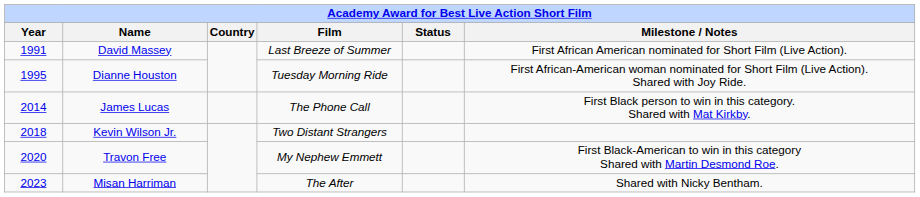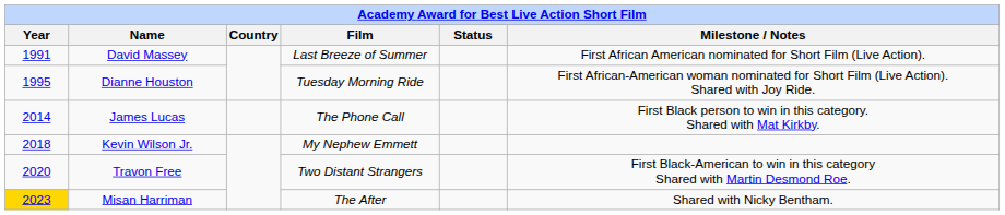Kevin Wilson Jr. | Film: Two Distant Strangers -> My Nephew Emmett
Travon Free | Film: My Nephew Emmett -> Two Distant Strangers
Misan Harriman | Year: no background -> gold background
